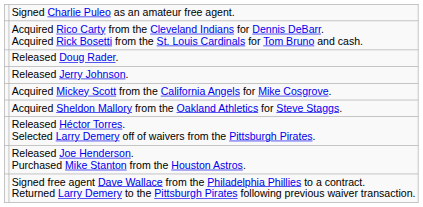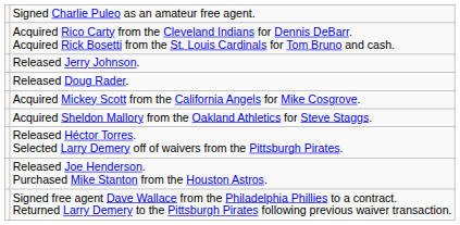rows swapped: Released Doug Rader. <-> Released Jerry Johnson.
